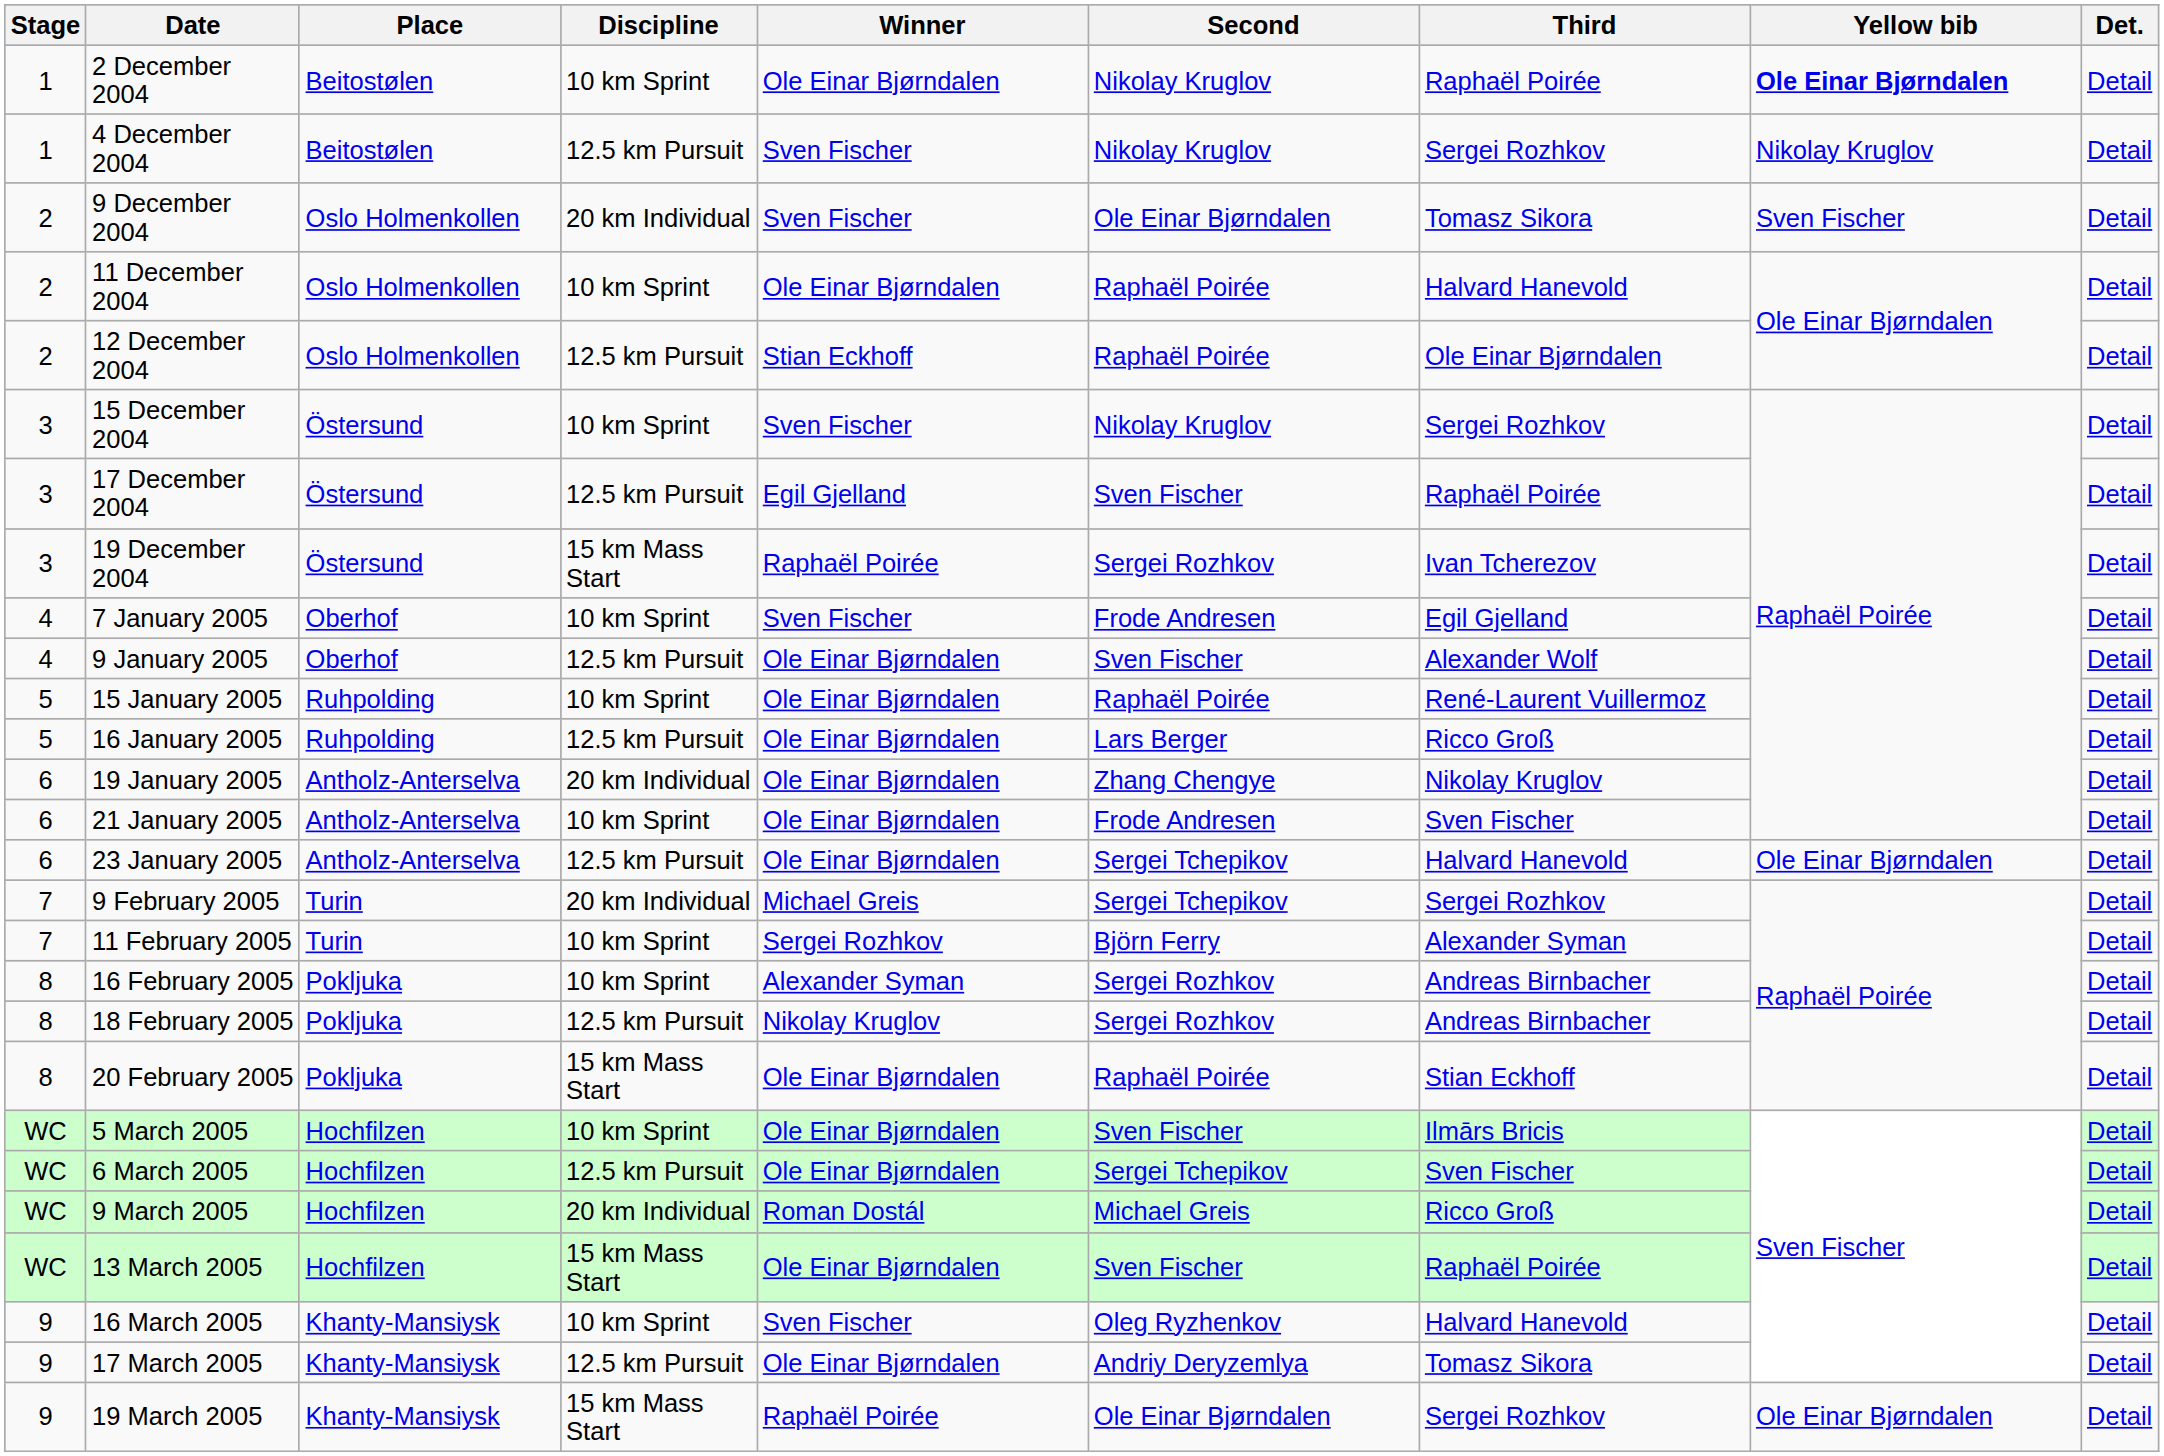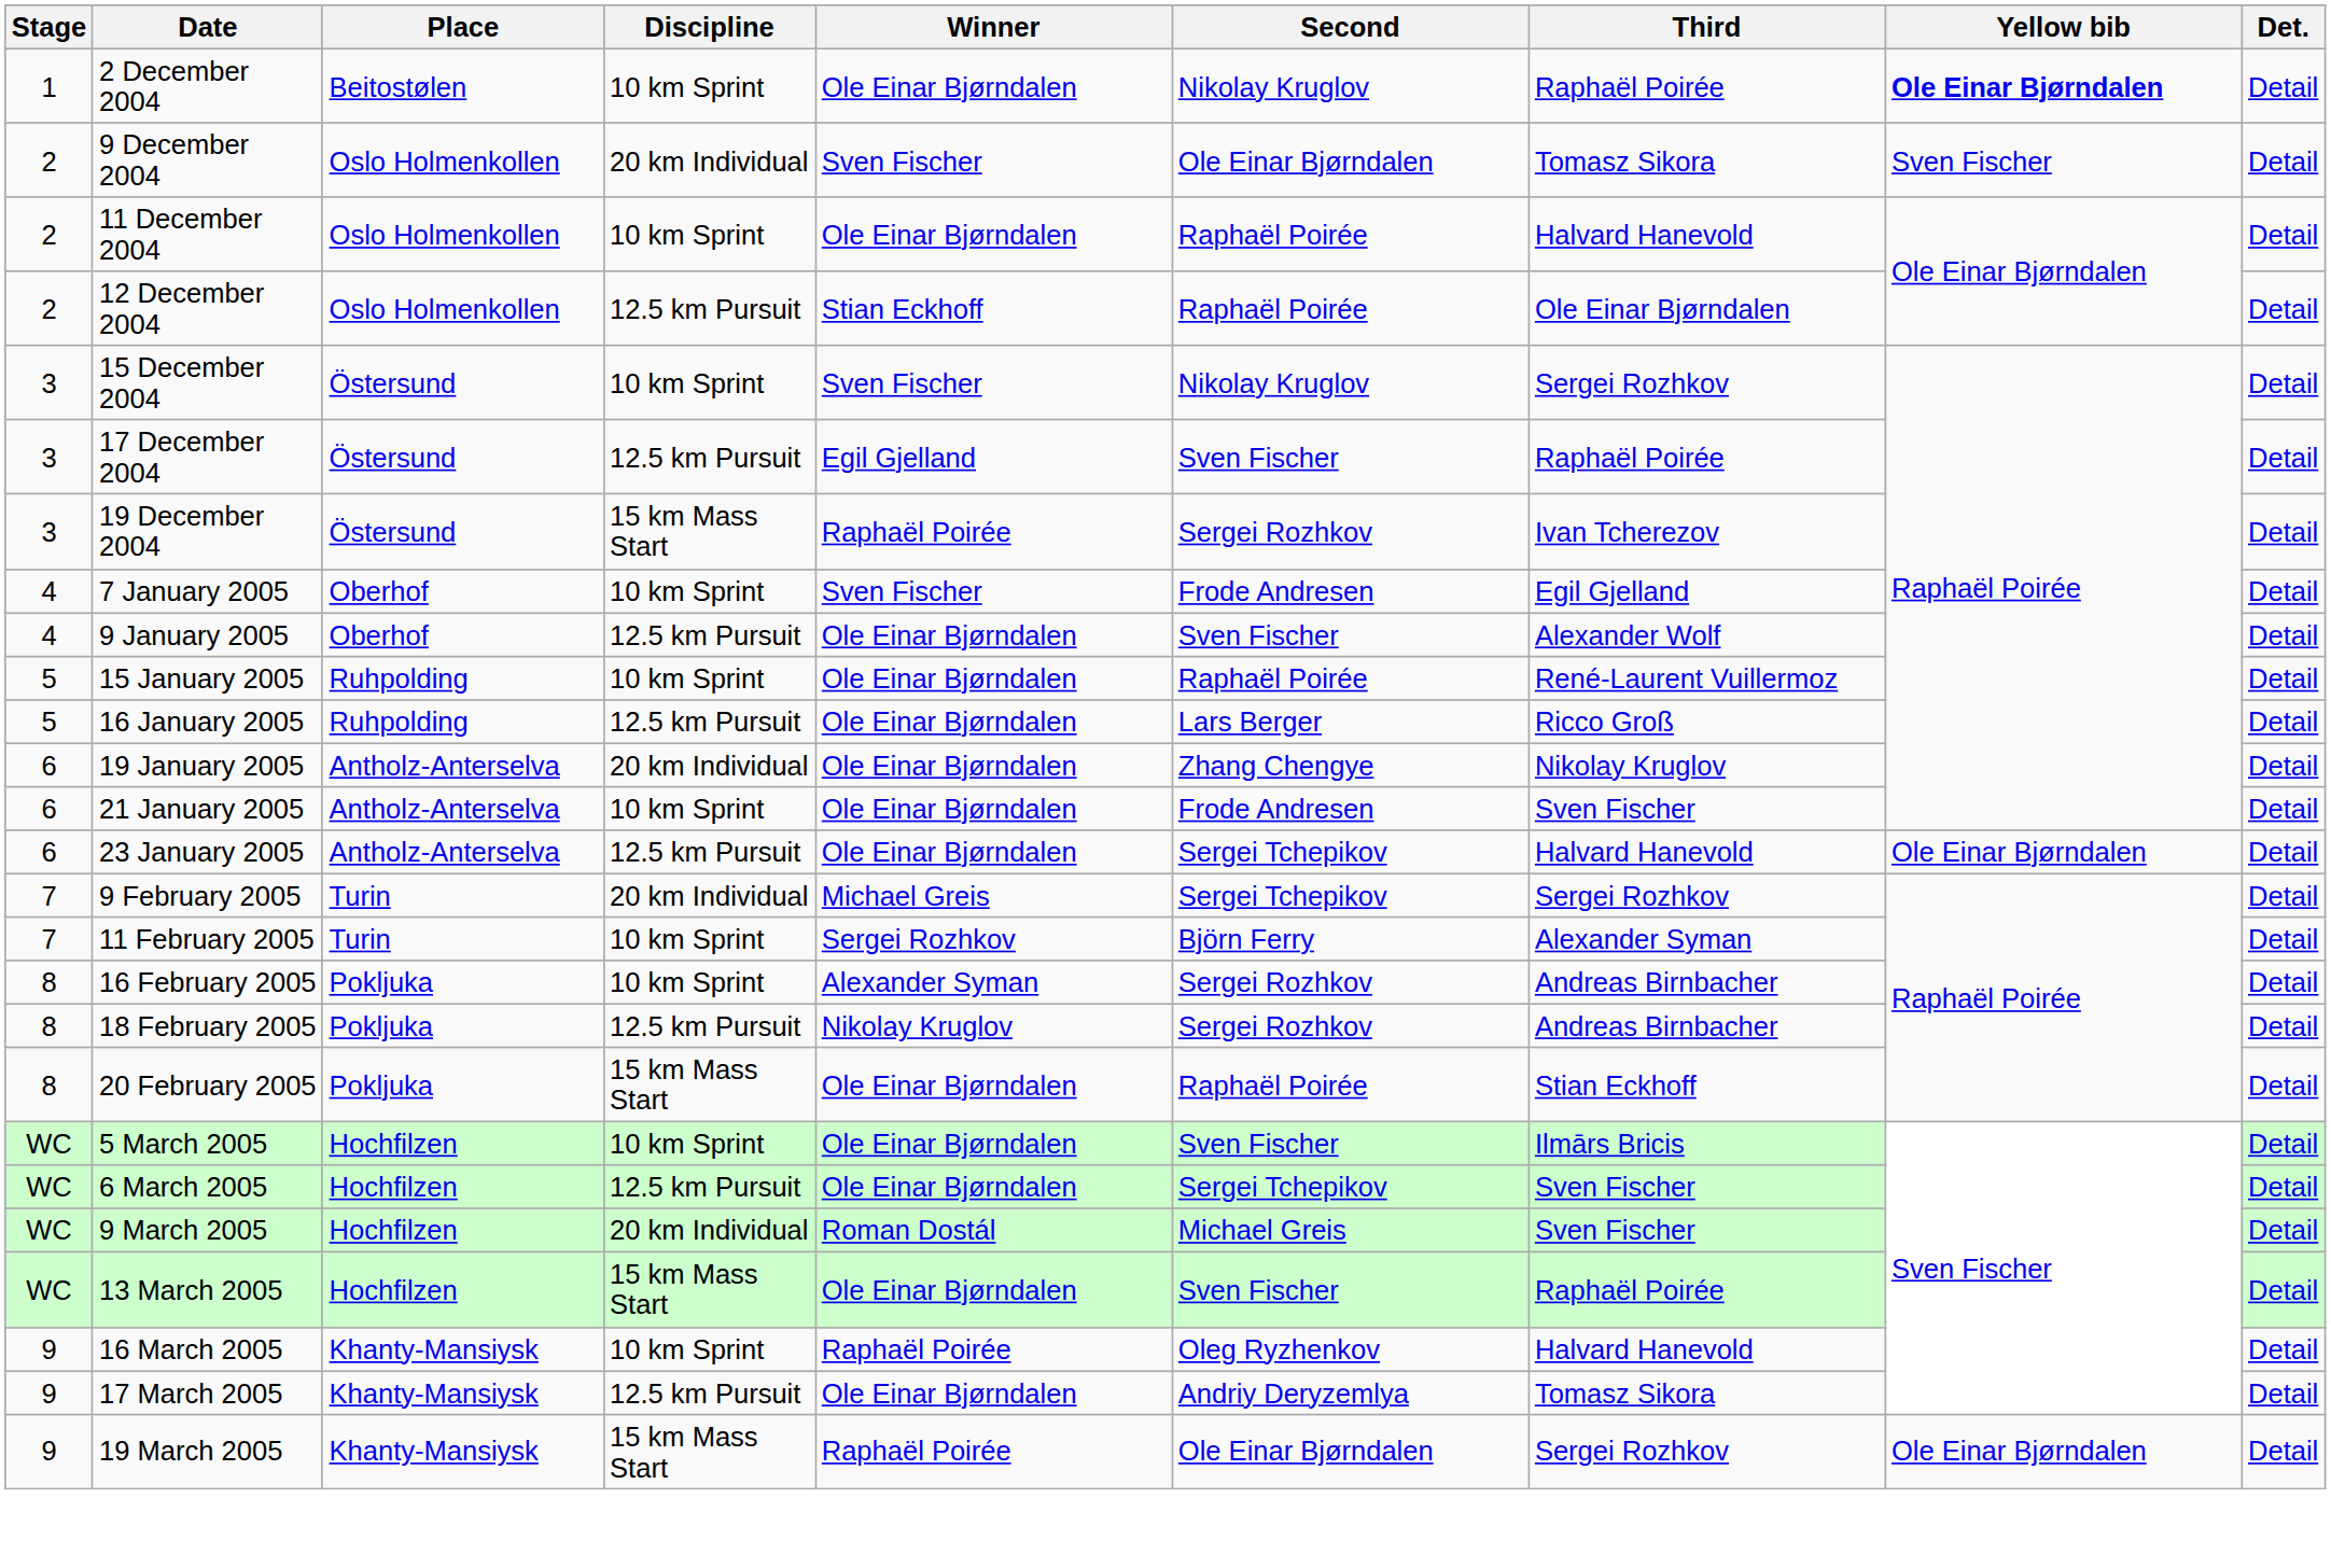- row: 1 | 4 December 2004 | Beitostølen | 12.5 km Pursuit | Sven Fischer | Nikolay Kruglov | Sergei Rozhkov | Nikolay Kruglov | Detail
9 March 2005 | Third: Ricco Groß -> Sven Fischer
16 March 2005 | Winner: Sven Fischer -> Raphaël Poirée
